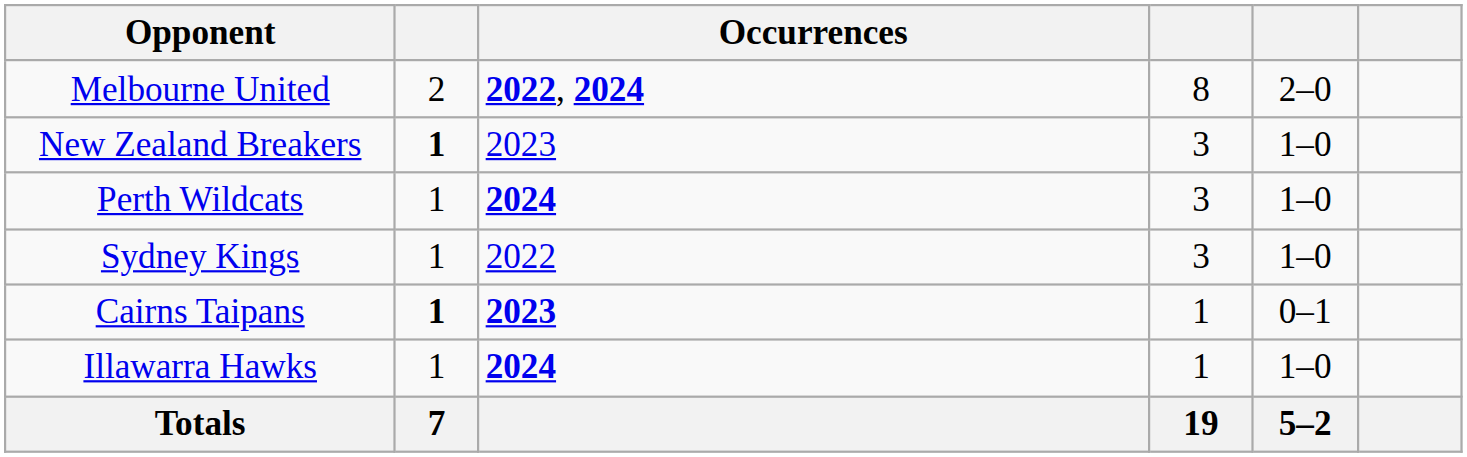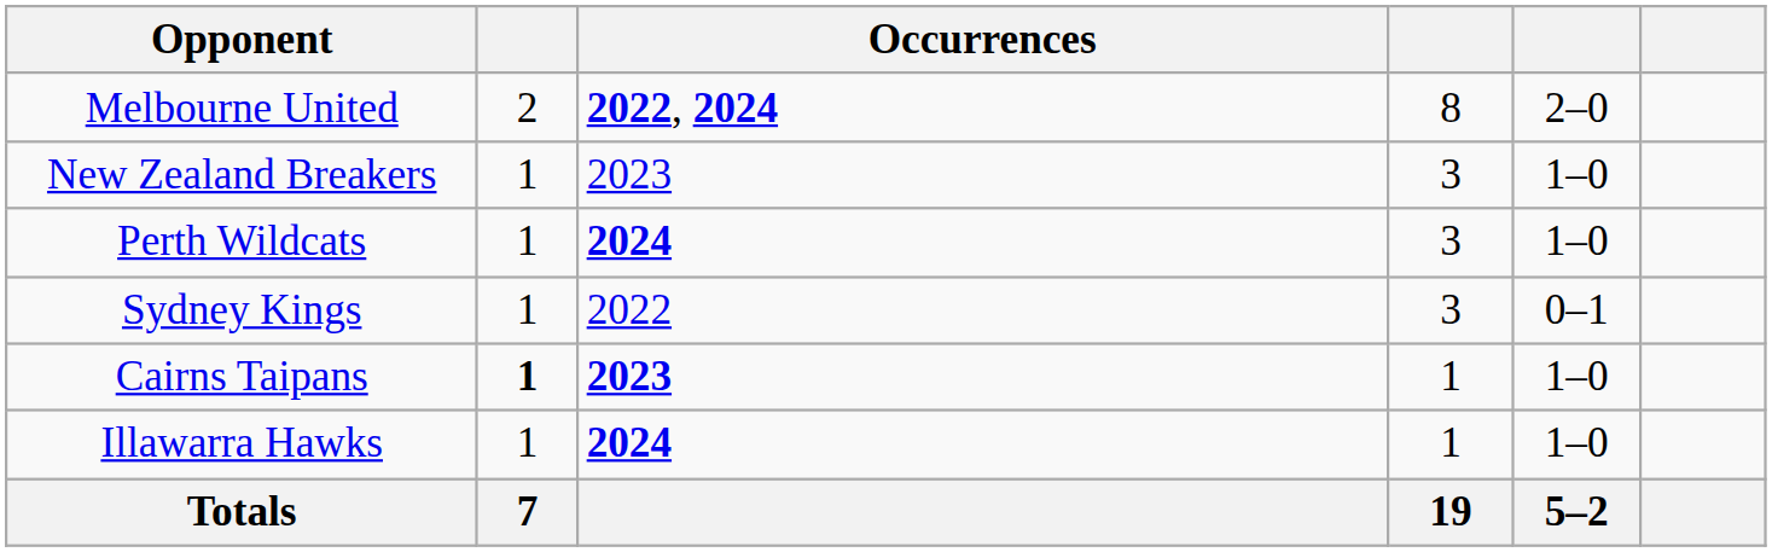New Zealand Breakers | column 2: bold -> normal
Sydney Kings | column 5: 1–0 -> 0–1
Cairns Taipans | column 5: 0–1 -> 1–0
